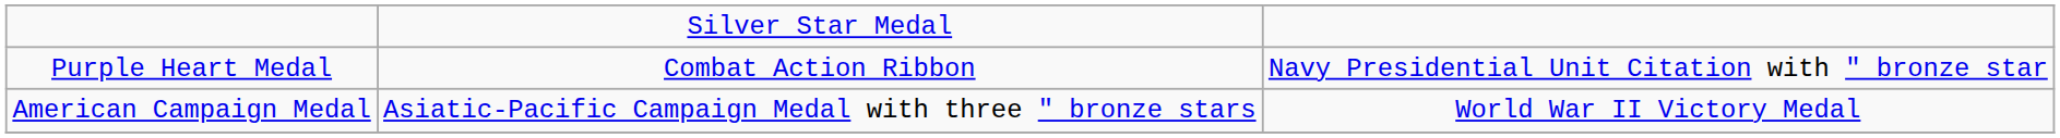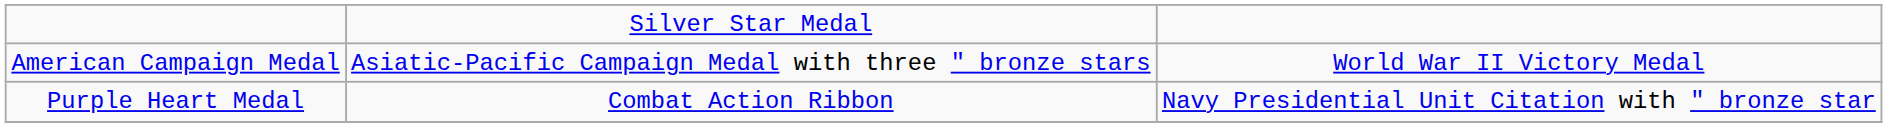rows swapped: Purple Heart Medal <-> American Campaign Medal
